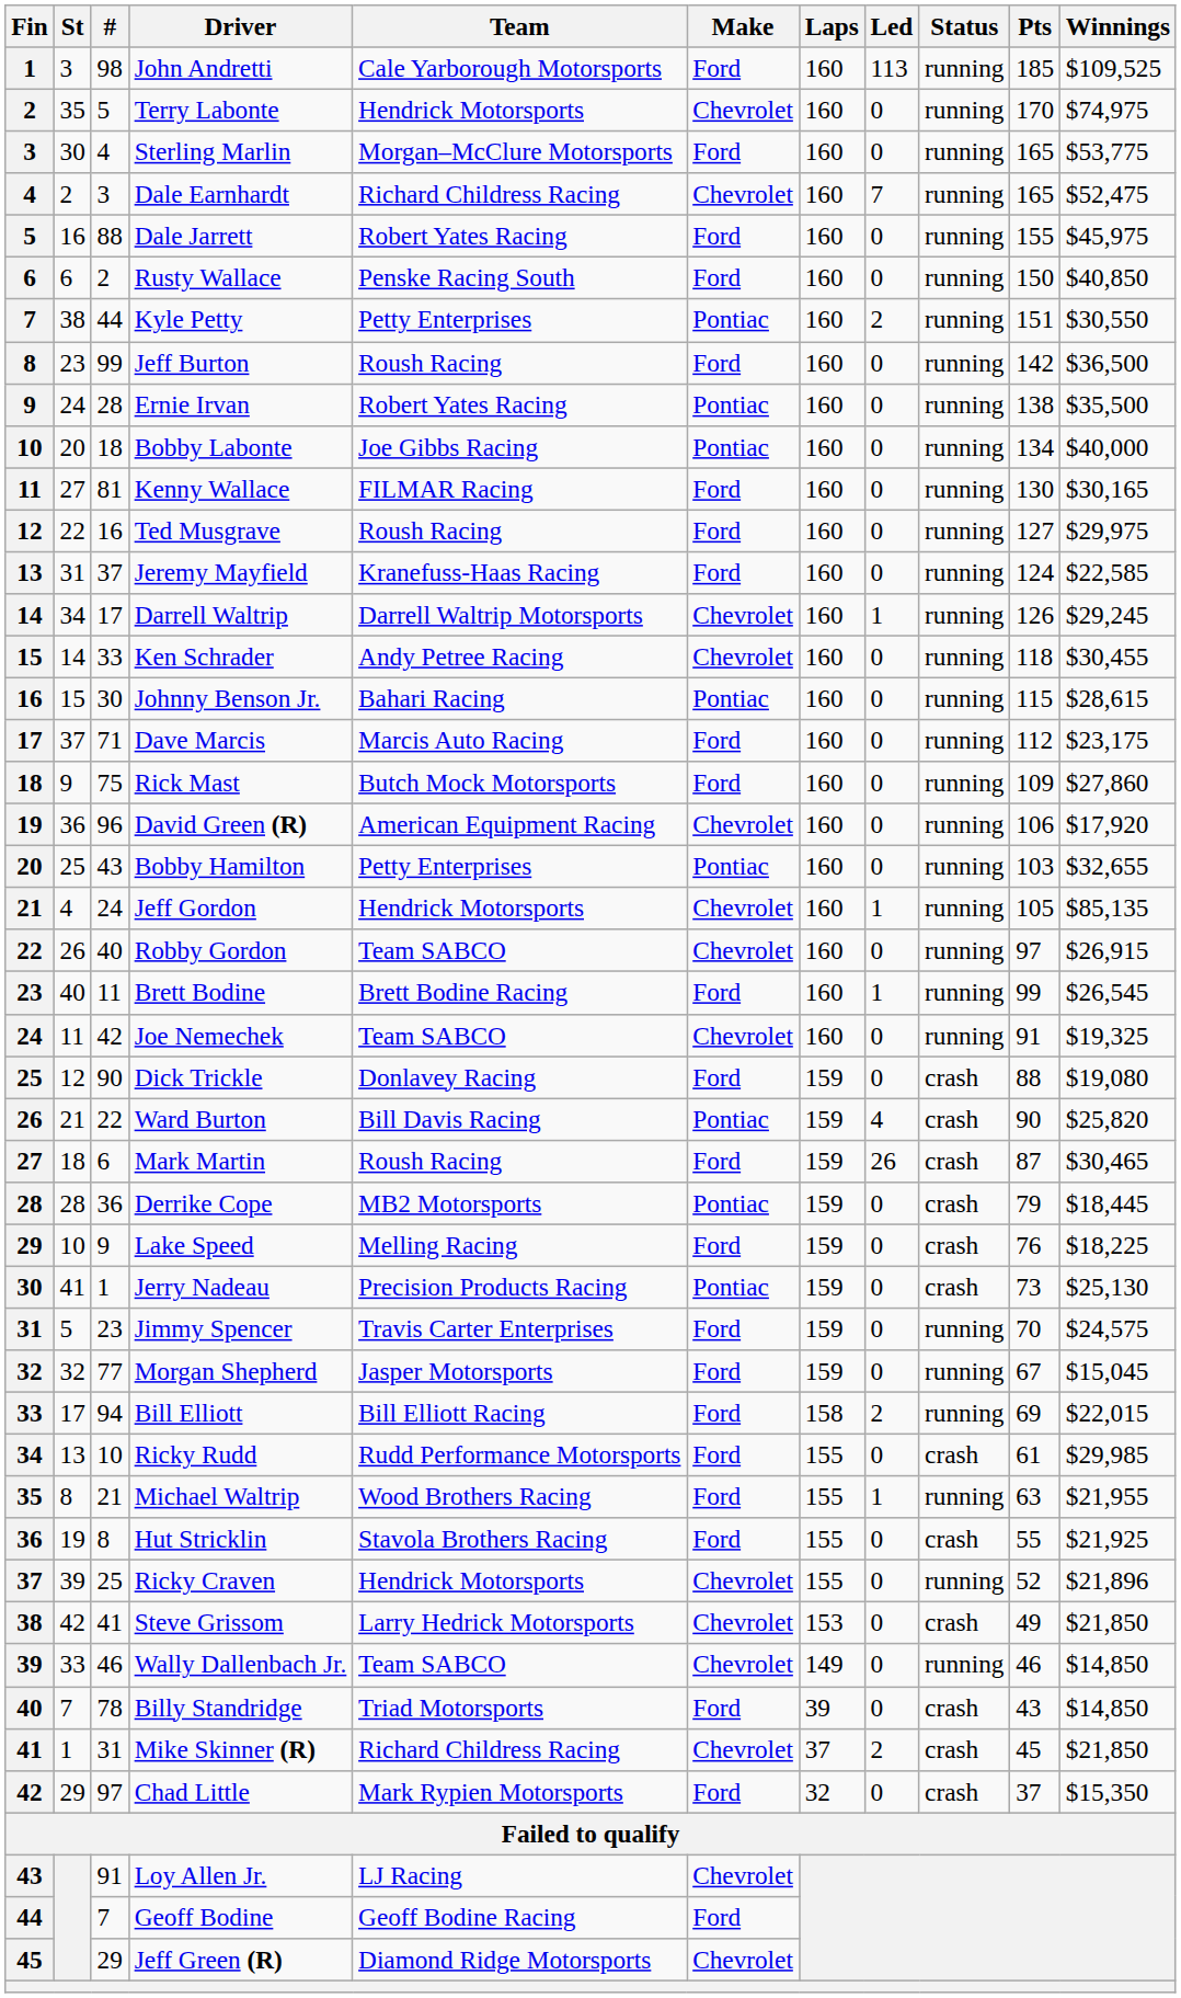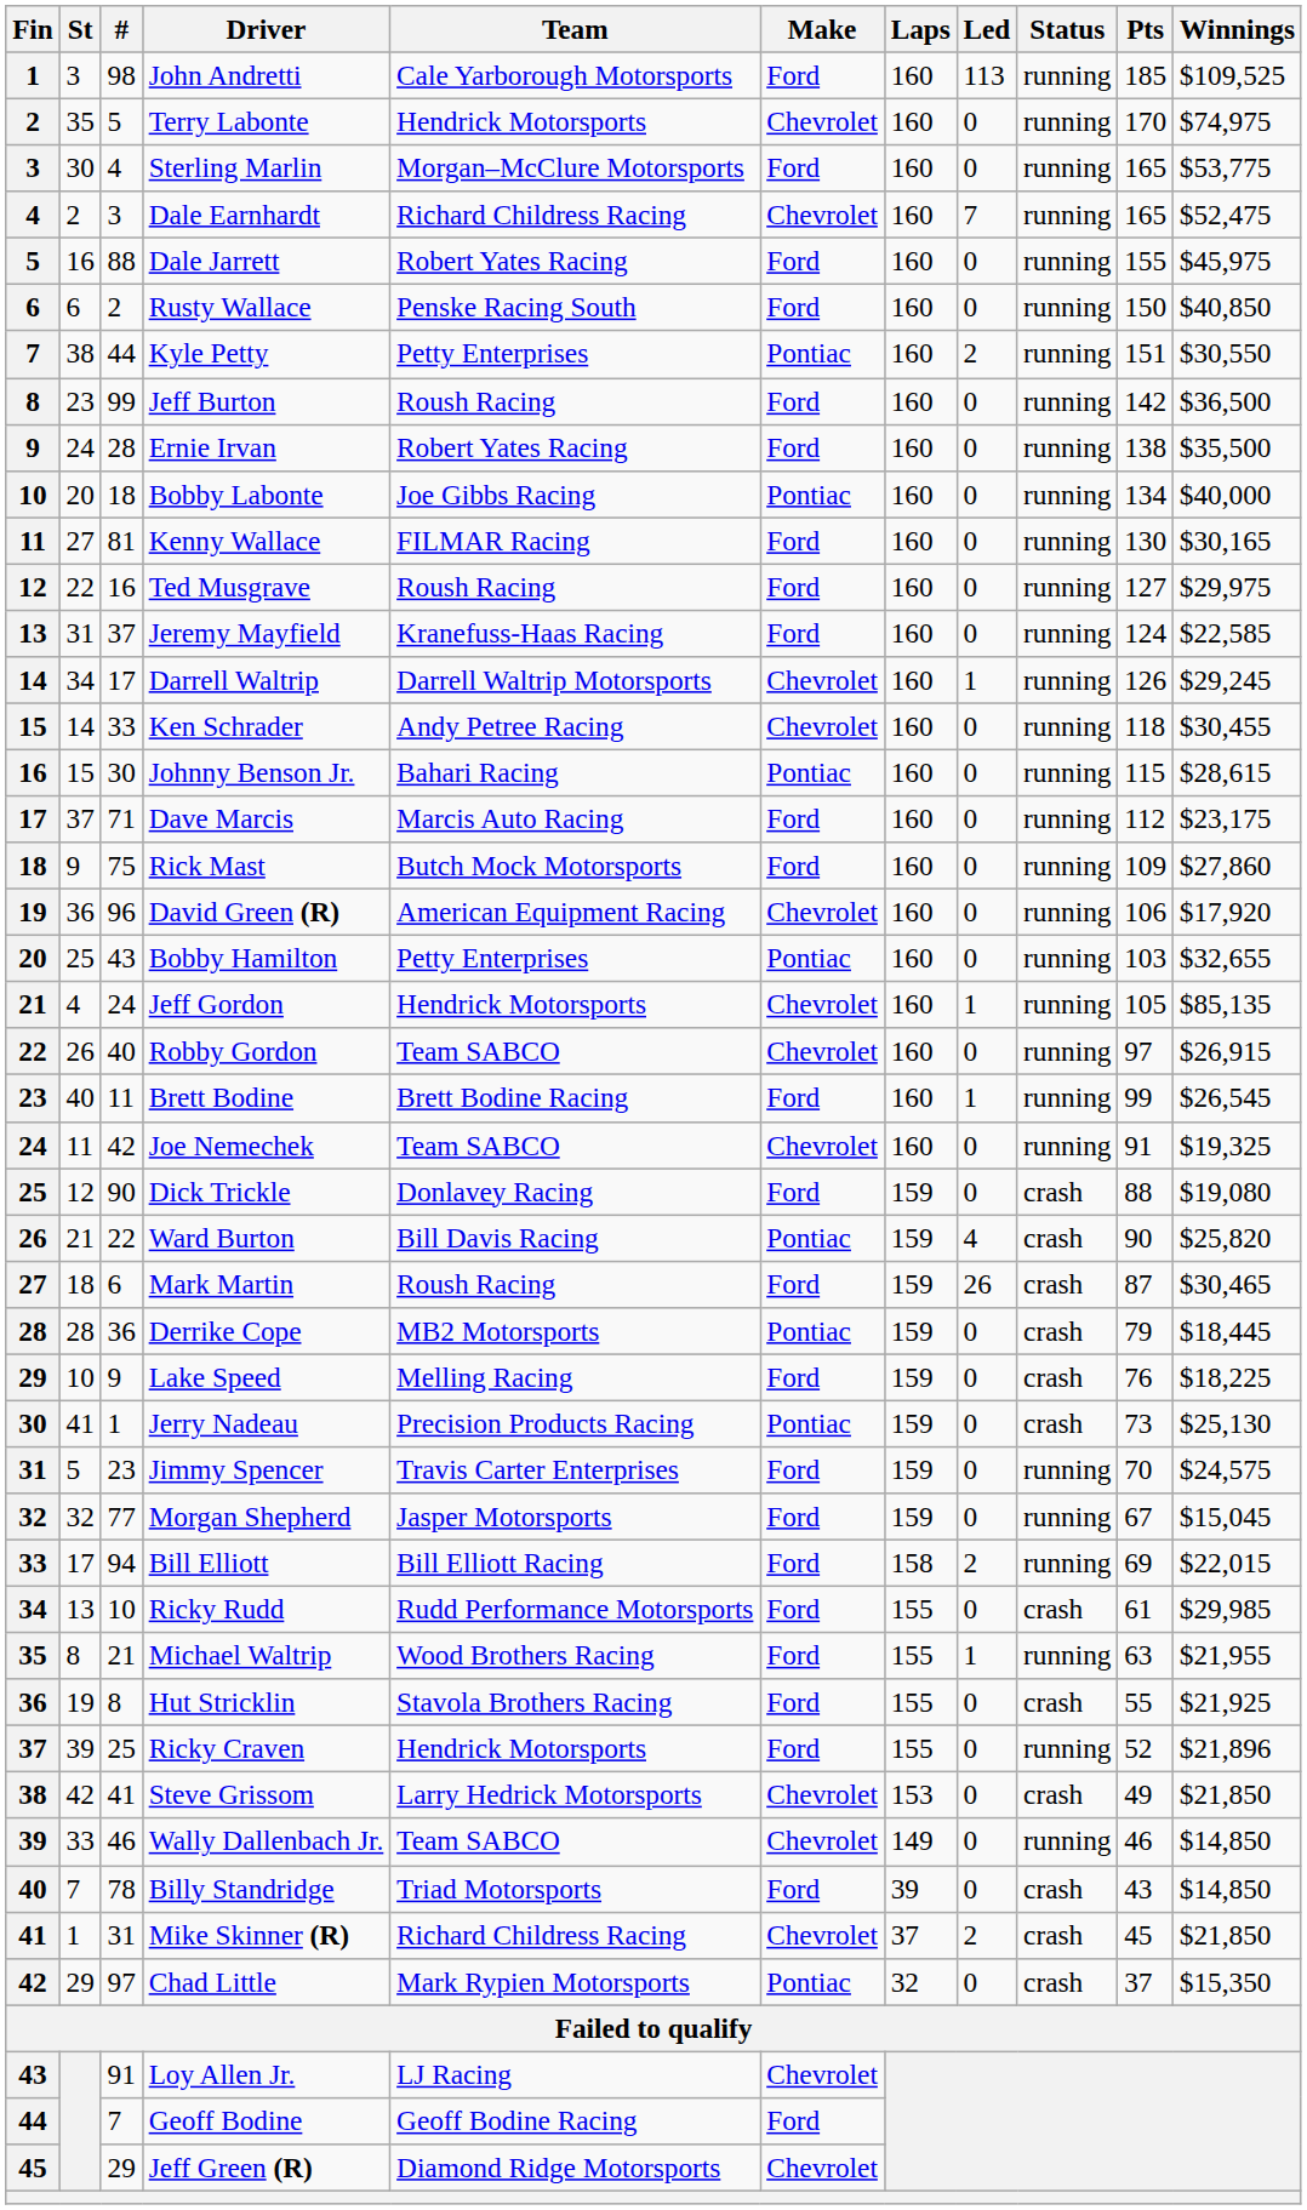Ernie Irvan | Make: Pontiac -> Ford
Ricky Craven | Make: Chevrolet -> Ford
Chad Little | Make: Ford -> Pontiac
